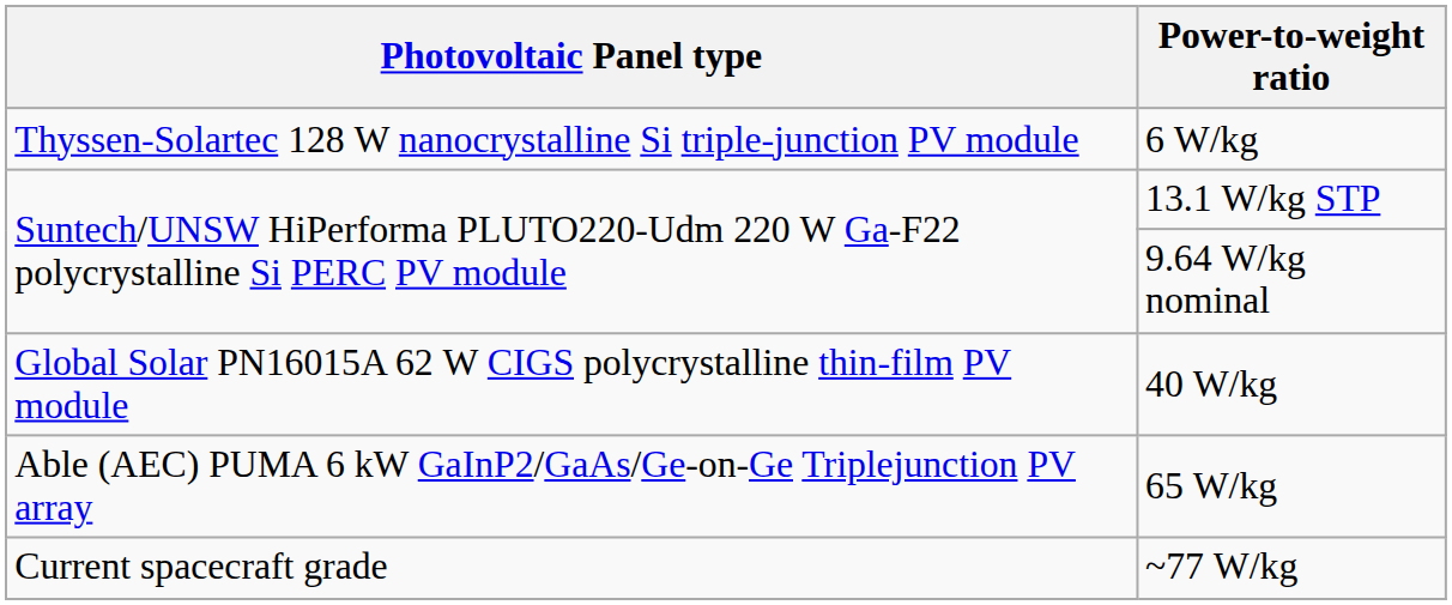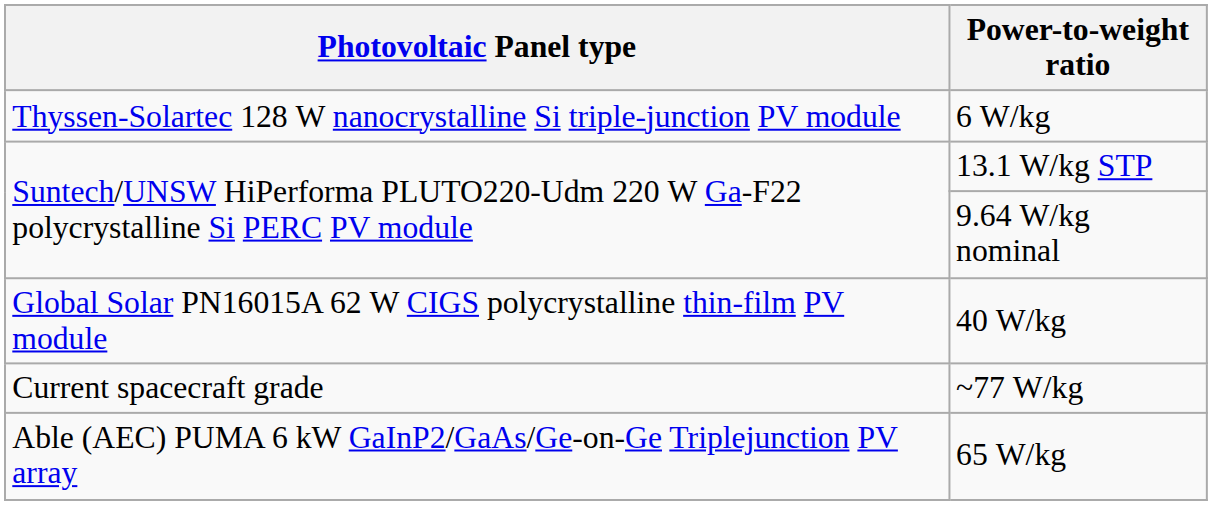rows swapped: 65 W/kg <-> ~77 W/kg
